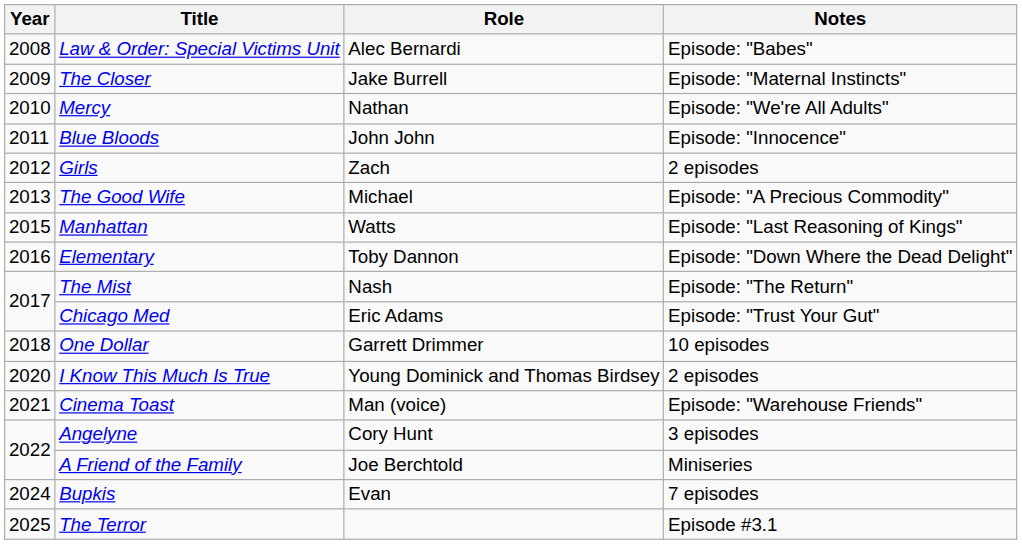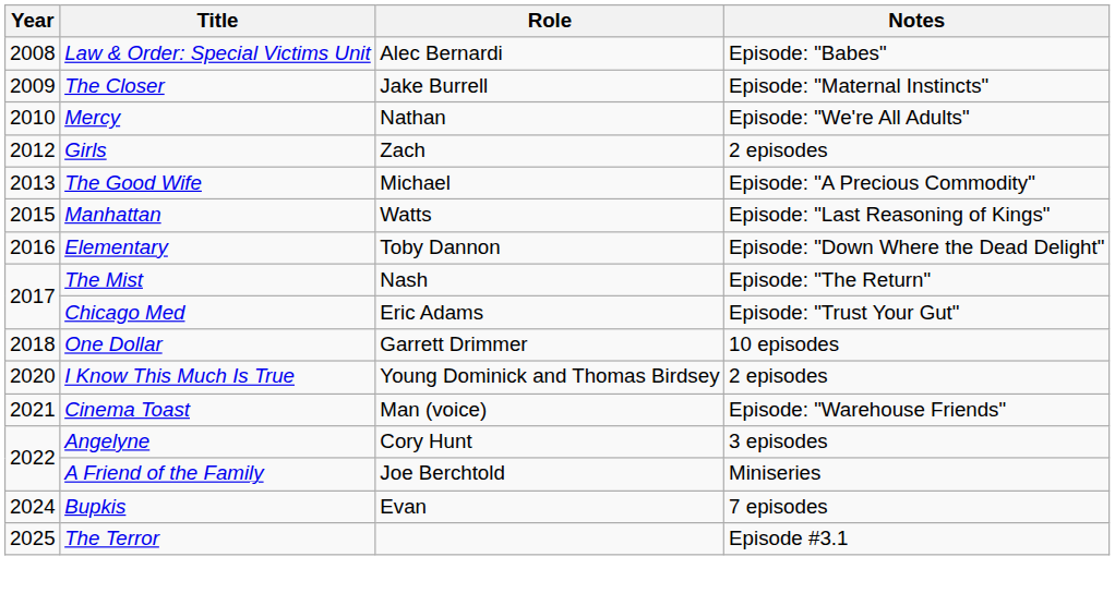- row: 2011 | Blue Bloods | John John | Episode: "Innocence"
